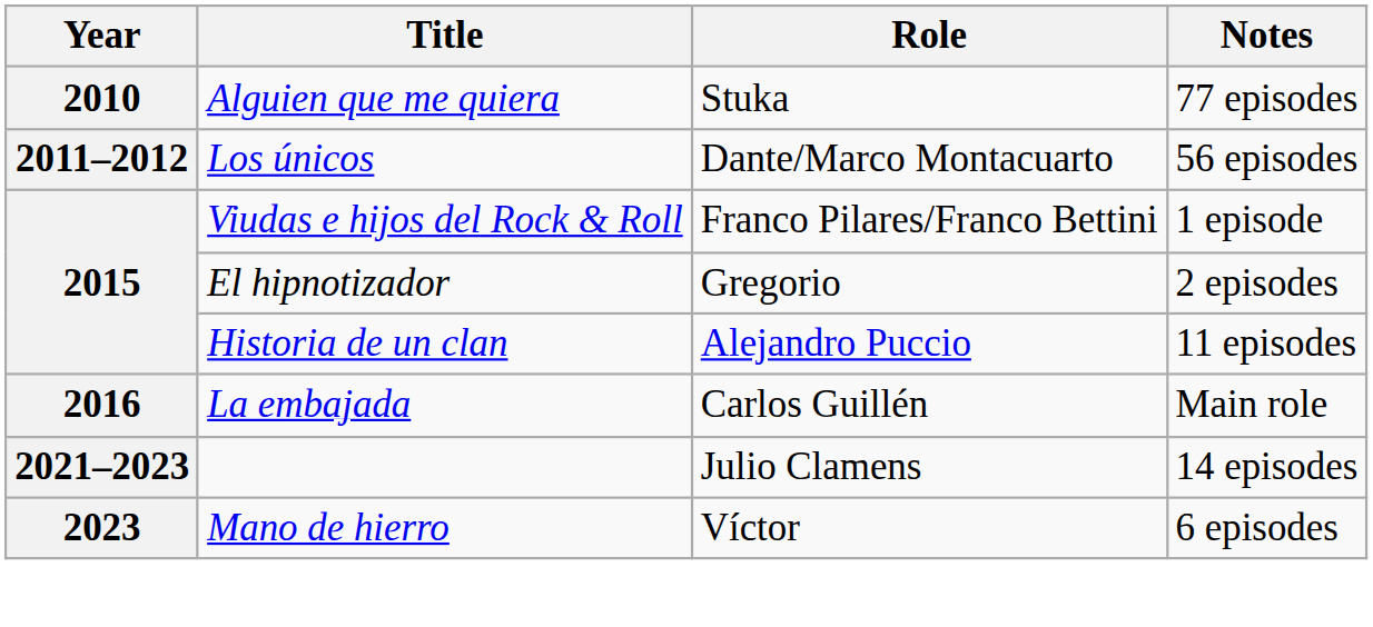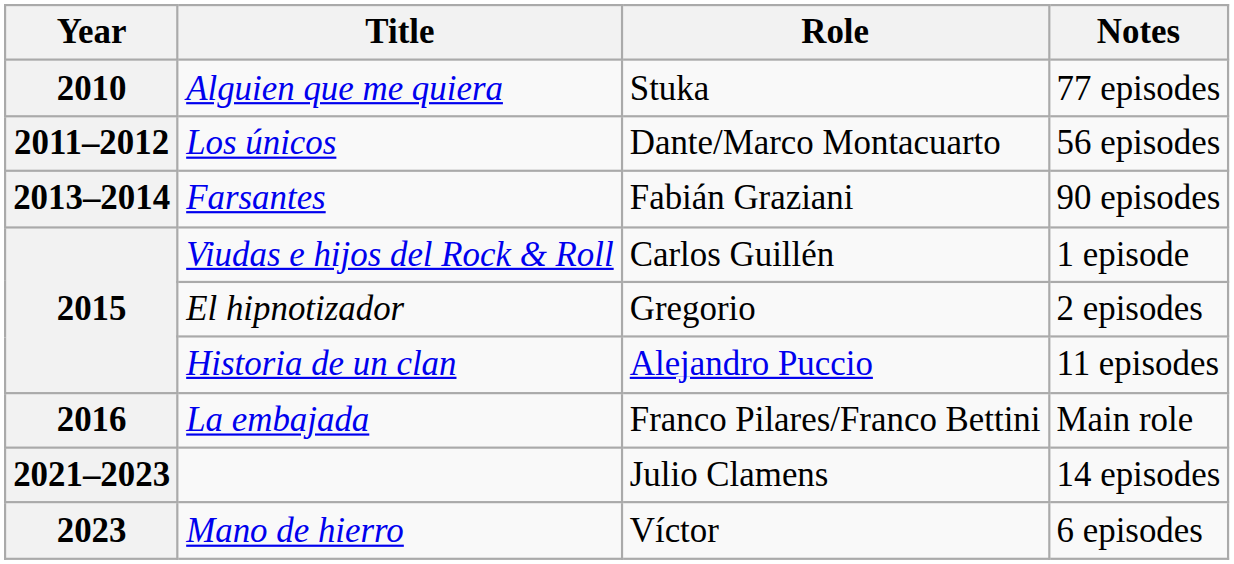+ row: 2013–2014 | Farsantes | Fabián Graziani | 90 episodes
Viudas e hijos del Rock & Roll | Role: Franco Pilares/Franco Bettini -> Carlos Guillén
La embajada | Role: Carlos Guillén -> Franco Pilares/Franco Bettini
